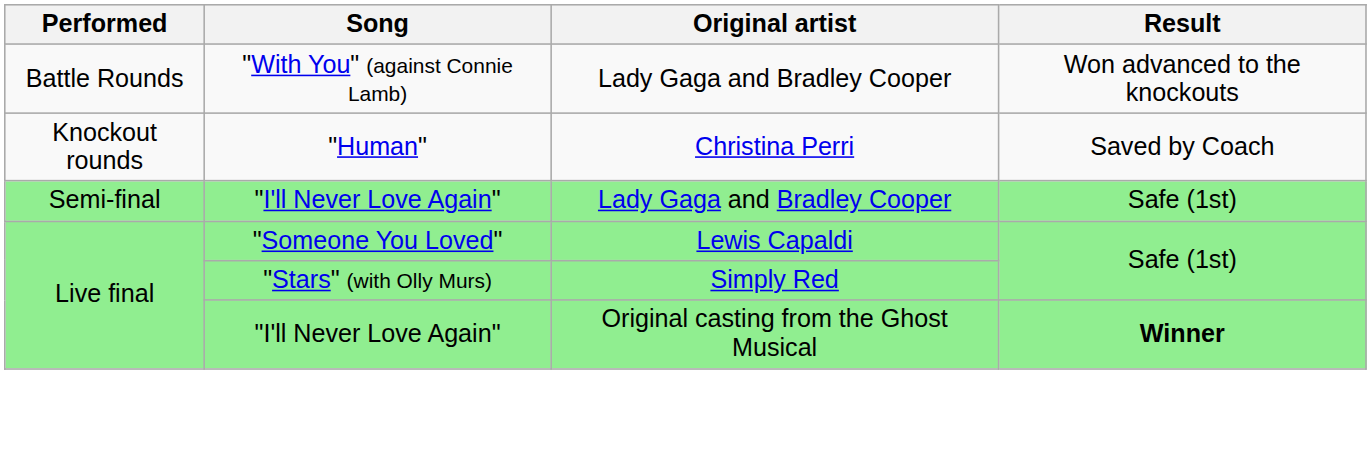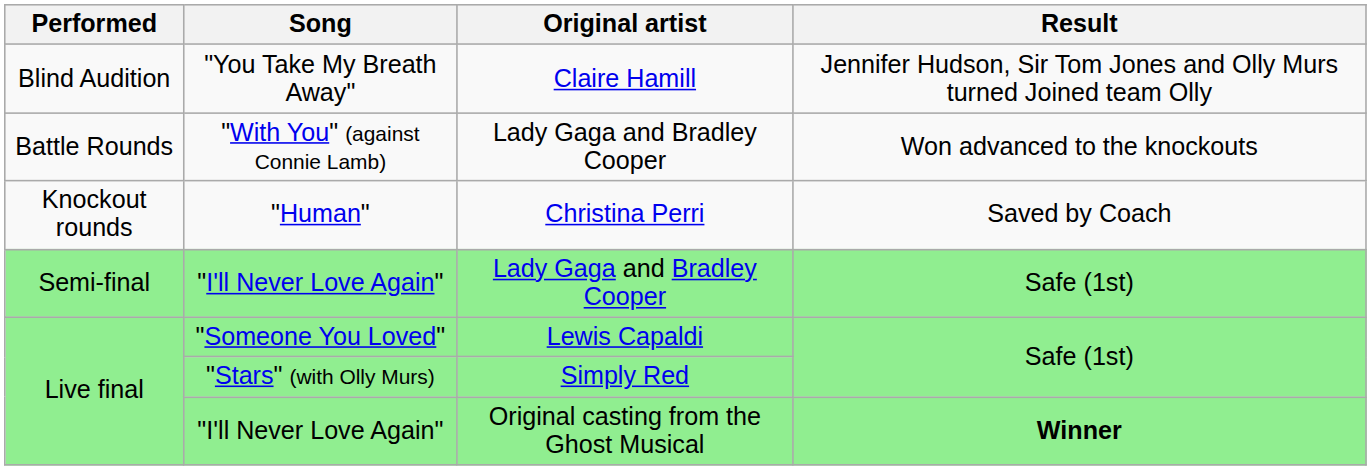+ row: Blind Audition | "You Take My Breath Away" | Claire Hamill | Jennifer Hudson, Sir Tom Jones and Olly Murs turned Joined team Olly
